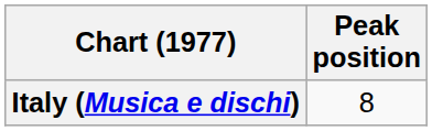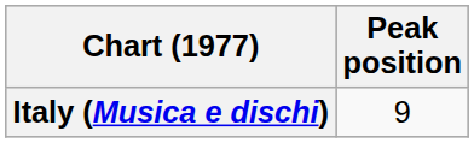Italy (Musica e dischi) | Peak position: 8 -> 9
